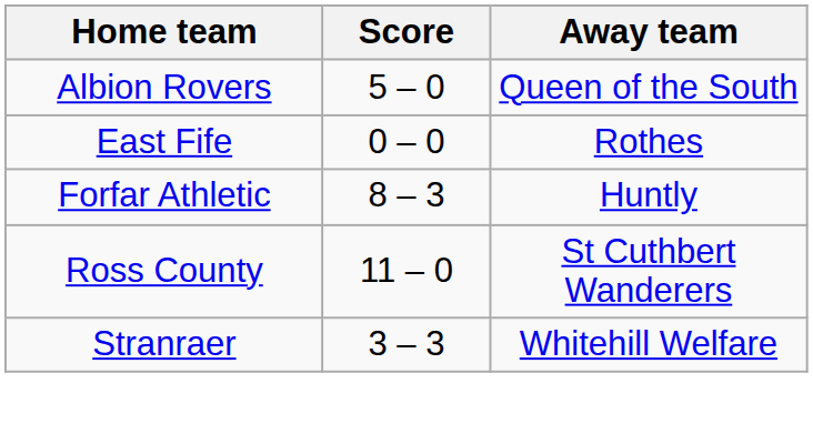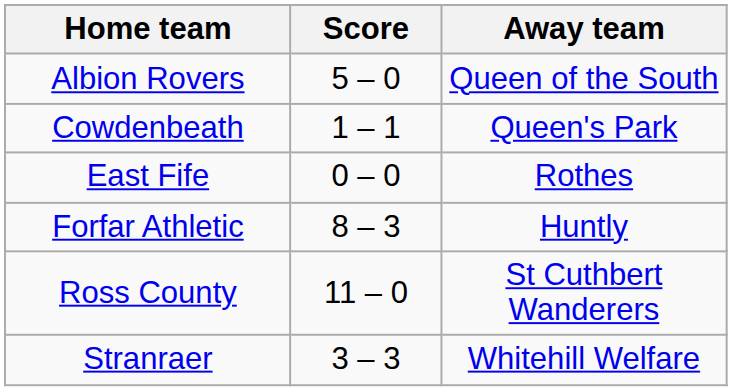+ row: Cowdenbeath | 1 – 1 | Queen's Park
